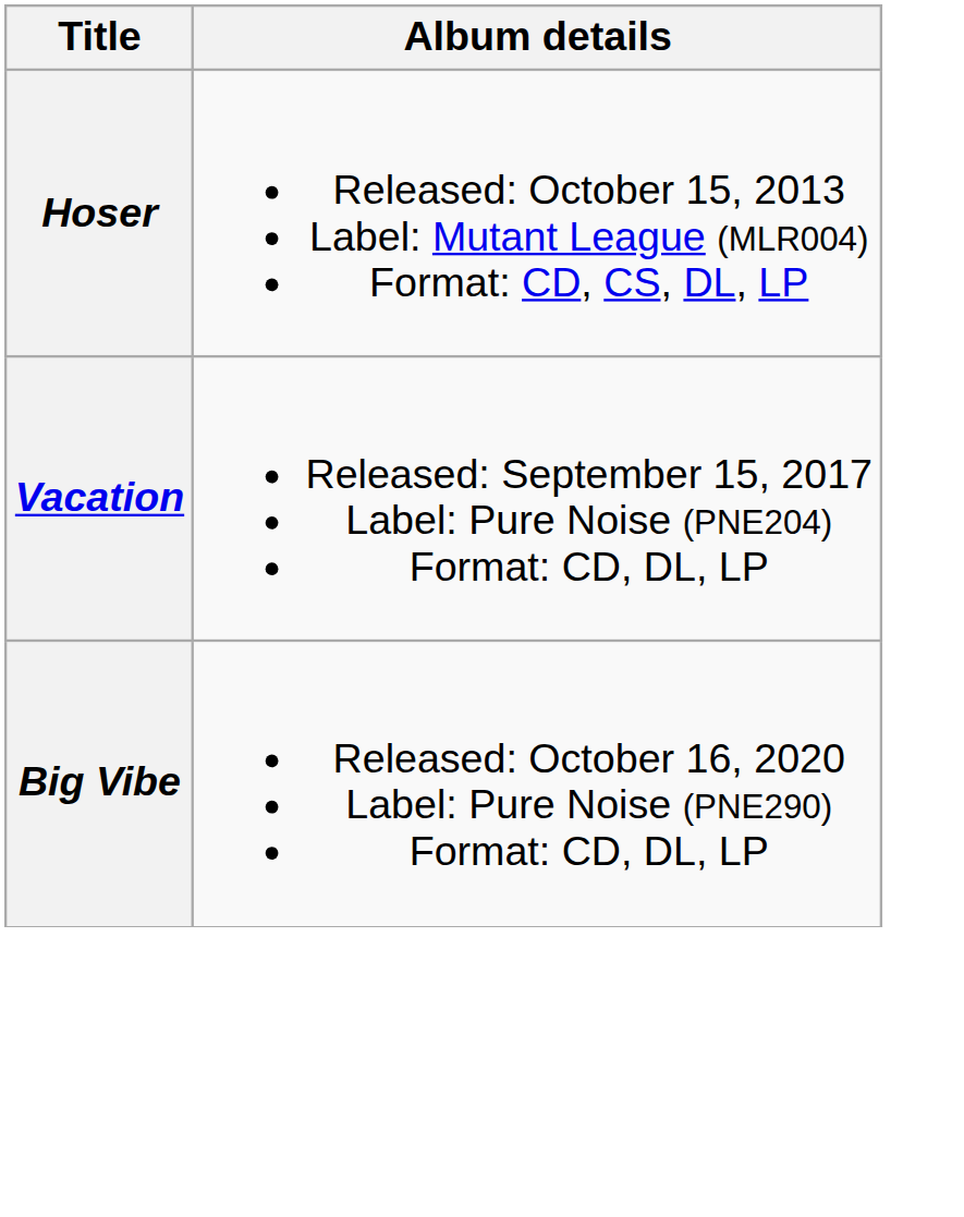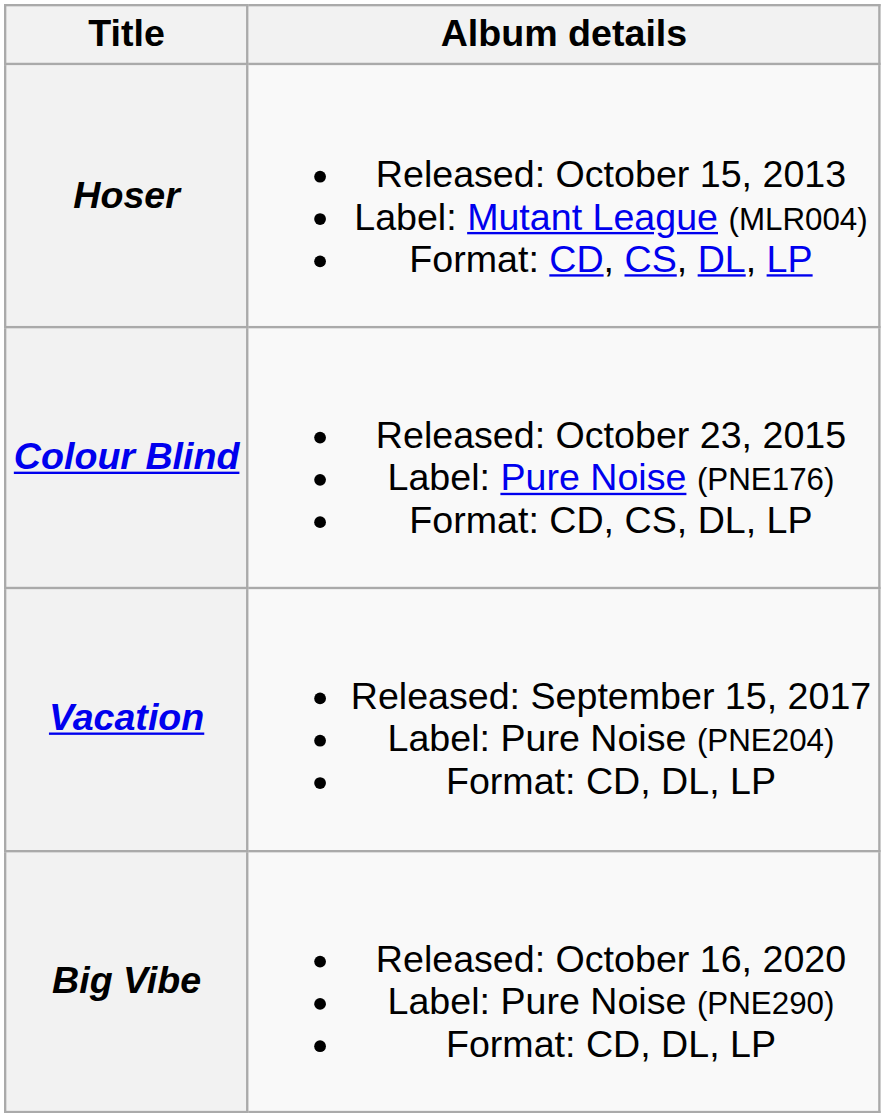+ row: Colour Blind | Released: October 23, 2015 Label: Pure Noise (PNE176) Format: CD, CS, DL, LP
